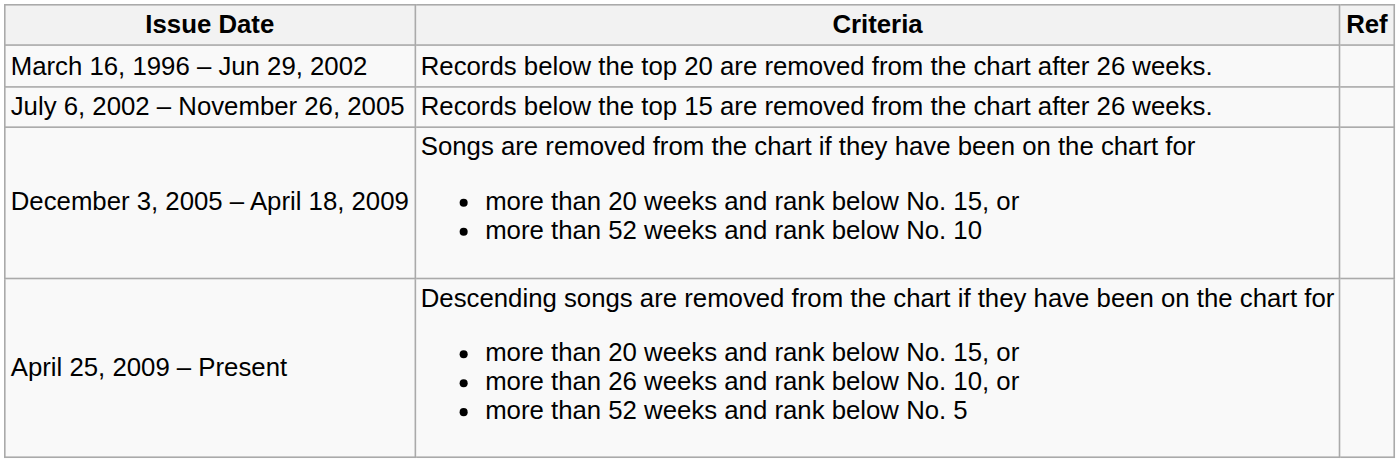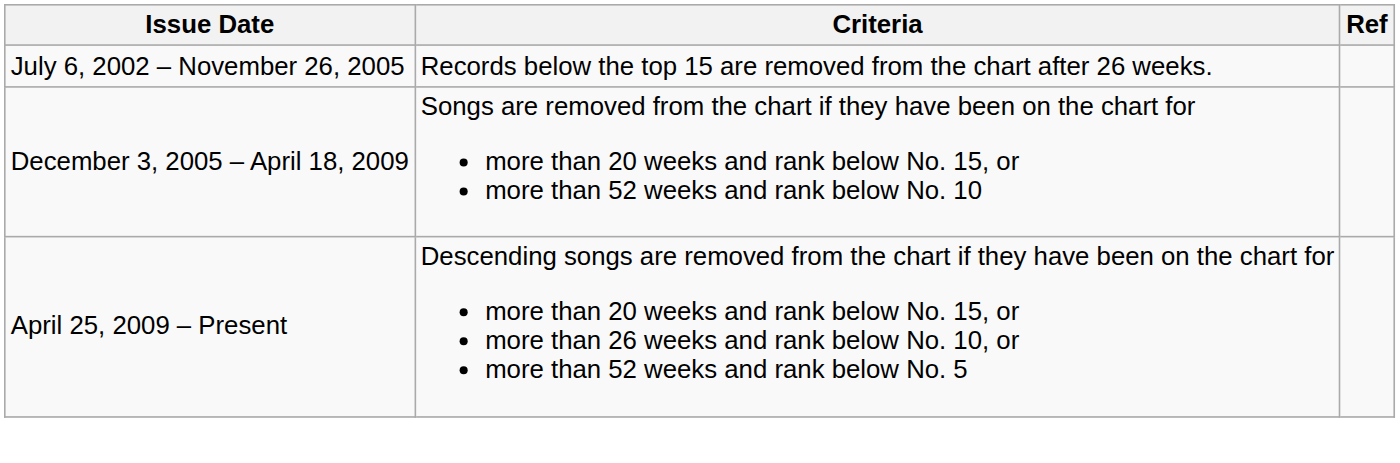- row: March 16, 1996 – Jun 29, 2002 | Records below the top 20 are removed from the chart after 26 weeks.
